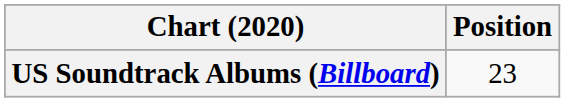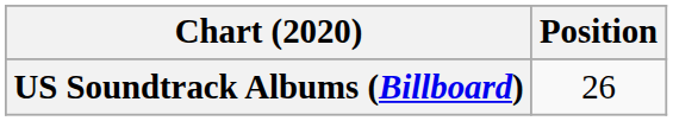US Soundtrack Albums (Billboard) | Position: 23 -> 26
